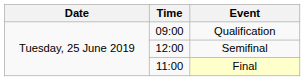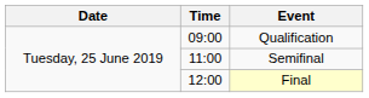Semifinal | Time: 12:00 -> 11:00
Final | Time: 11:00 -> 12:00
